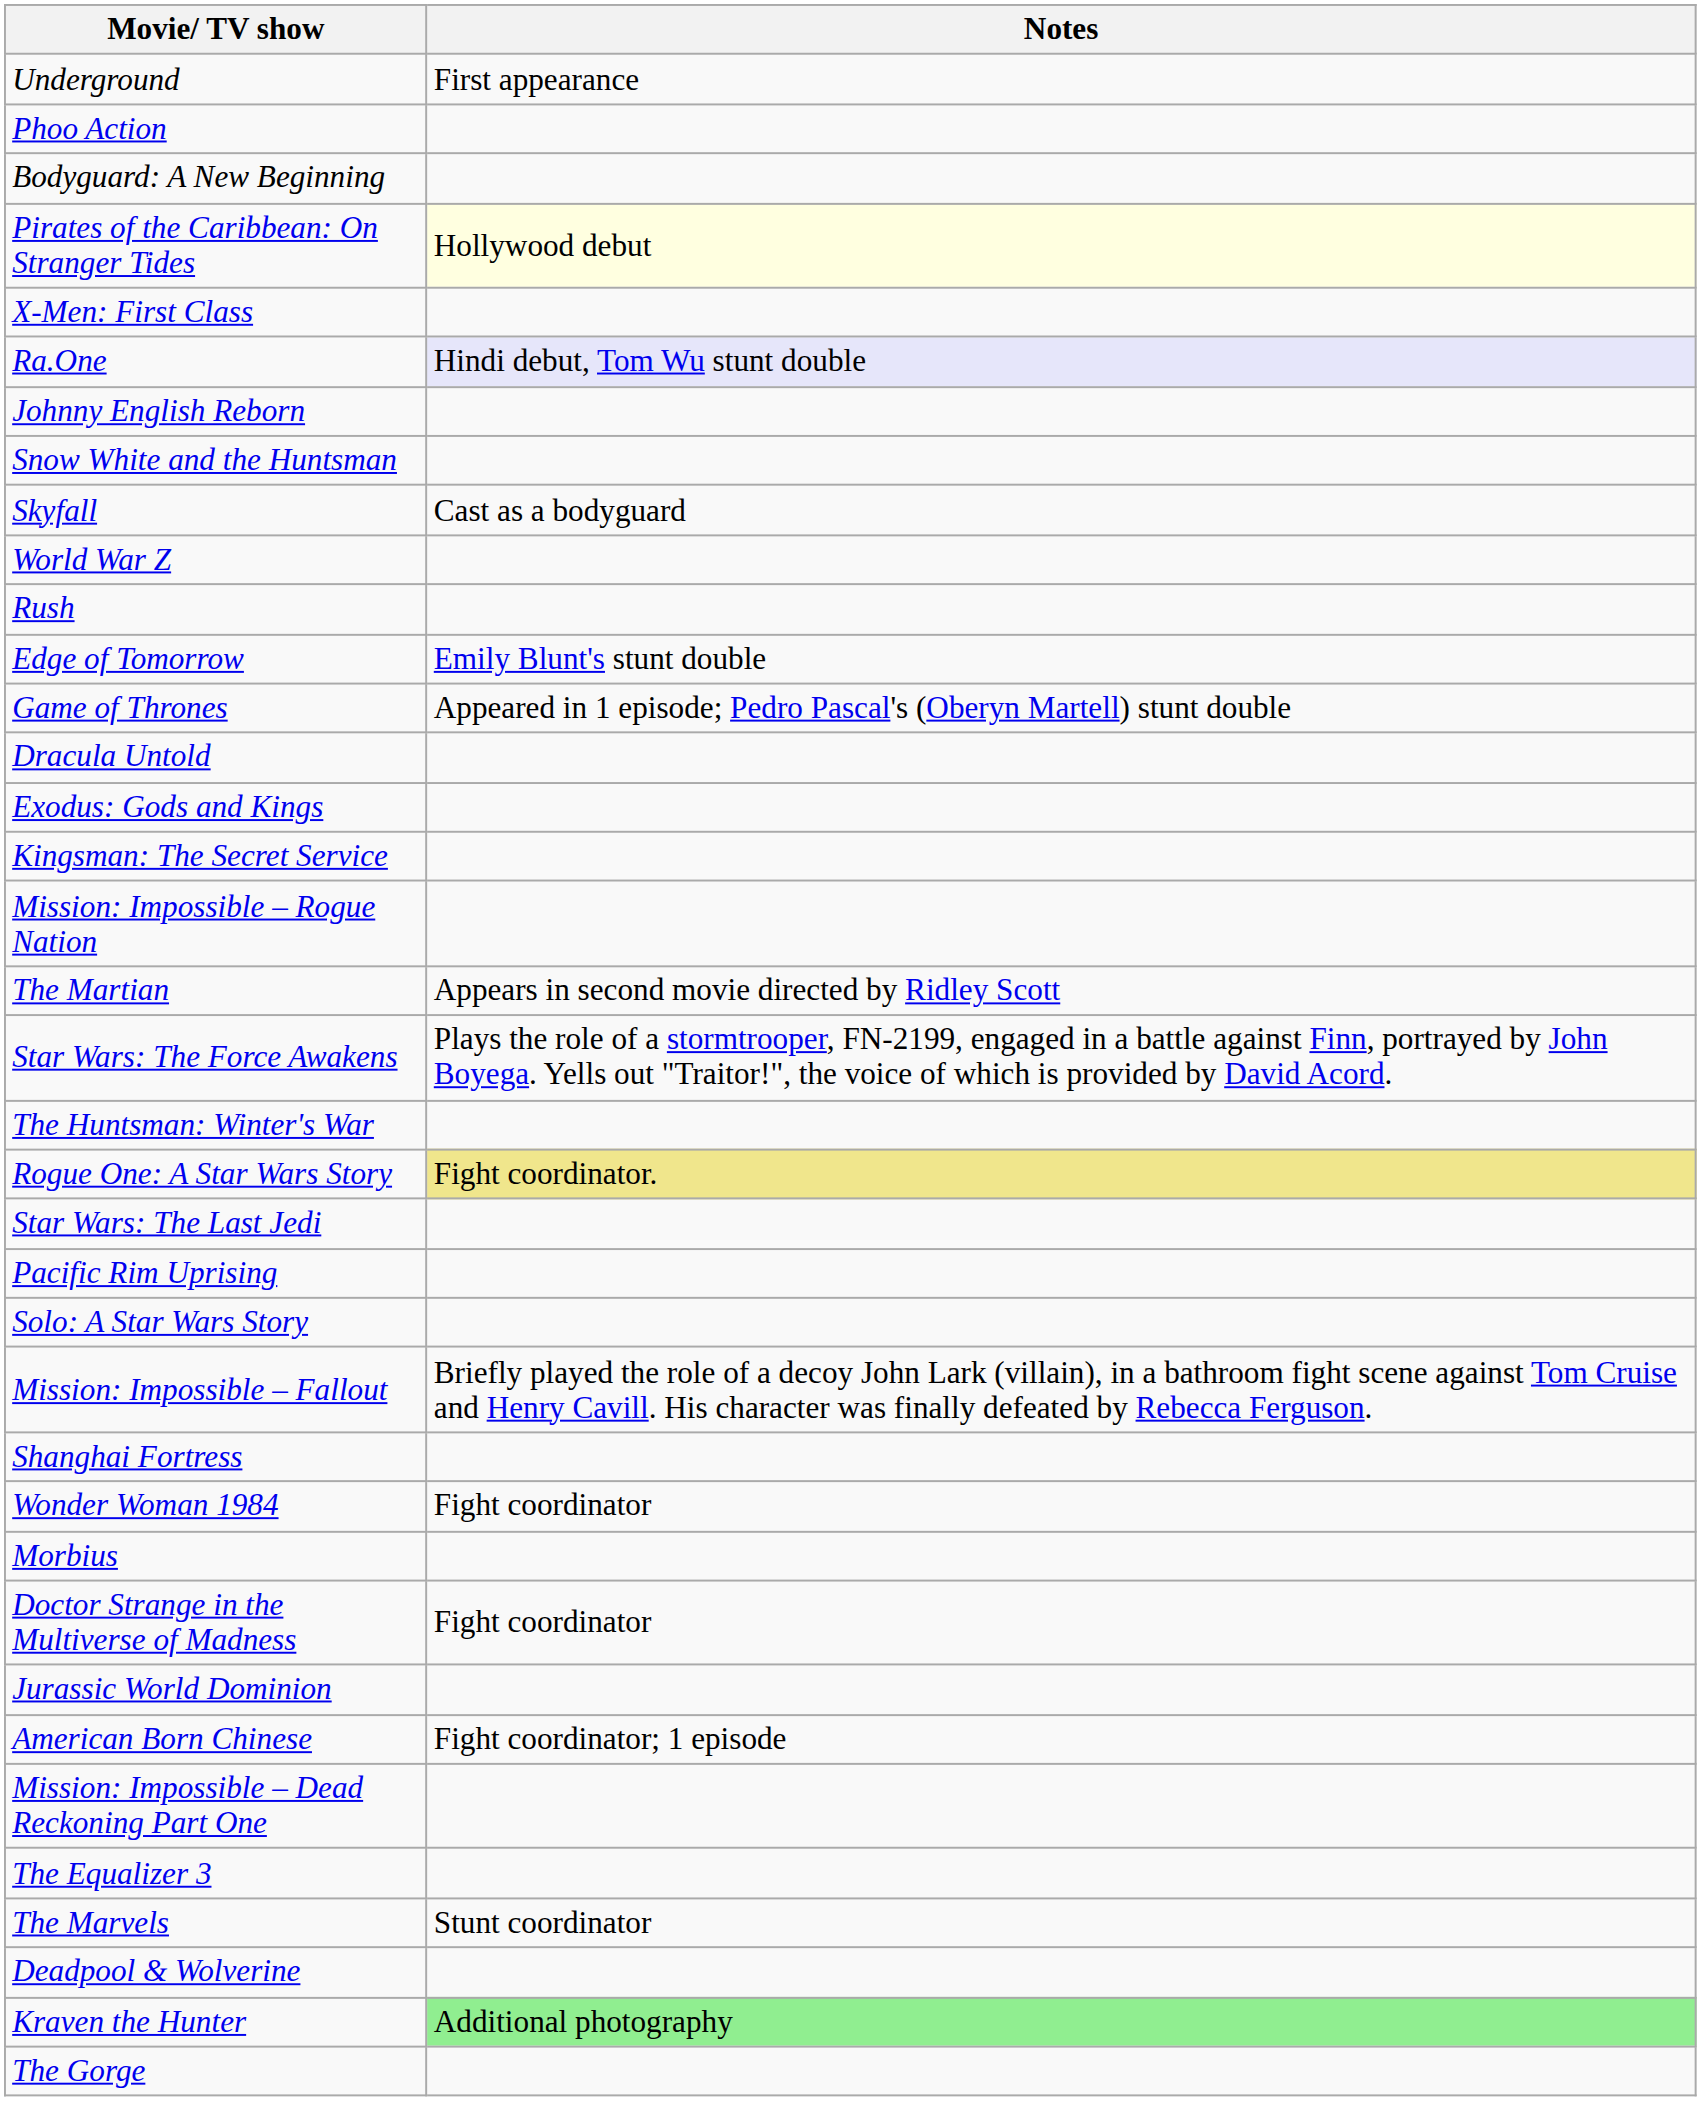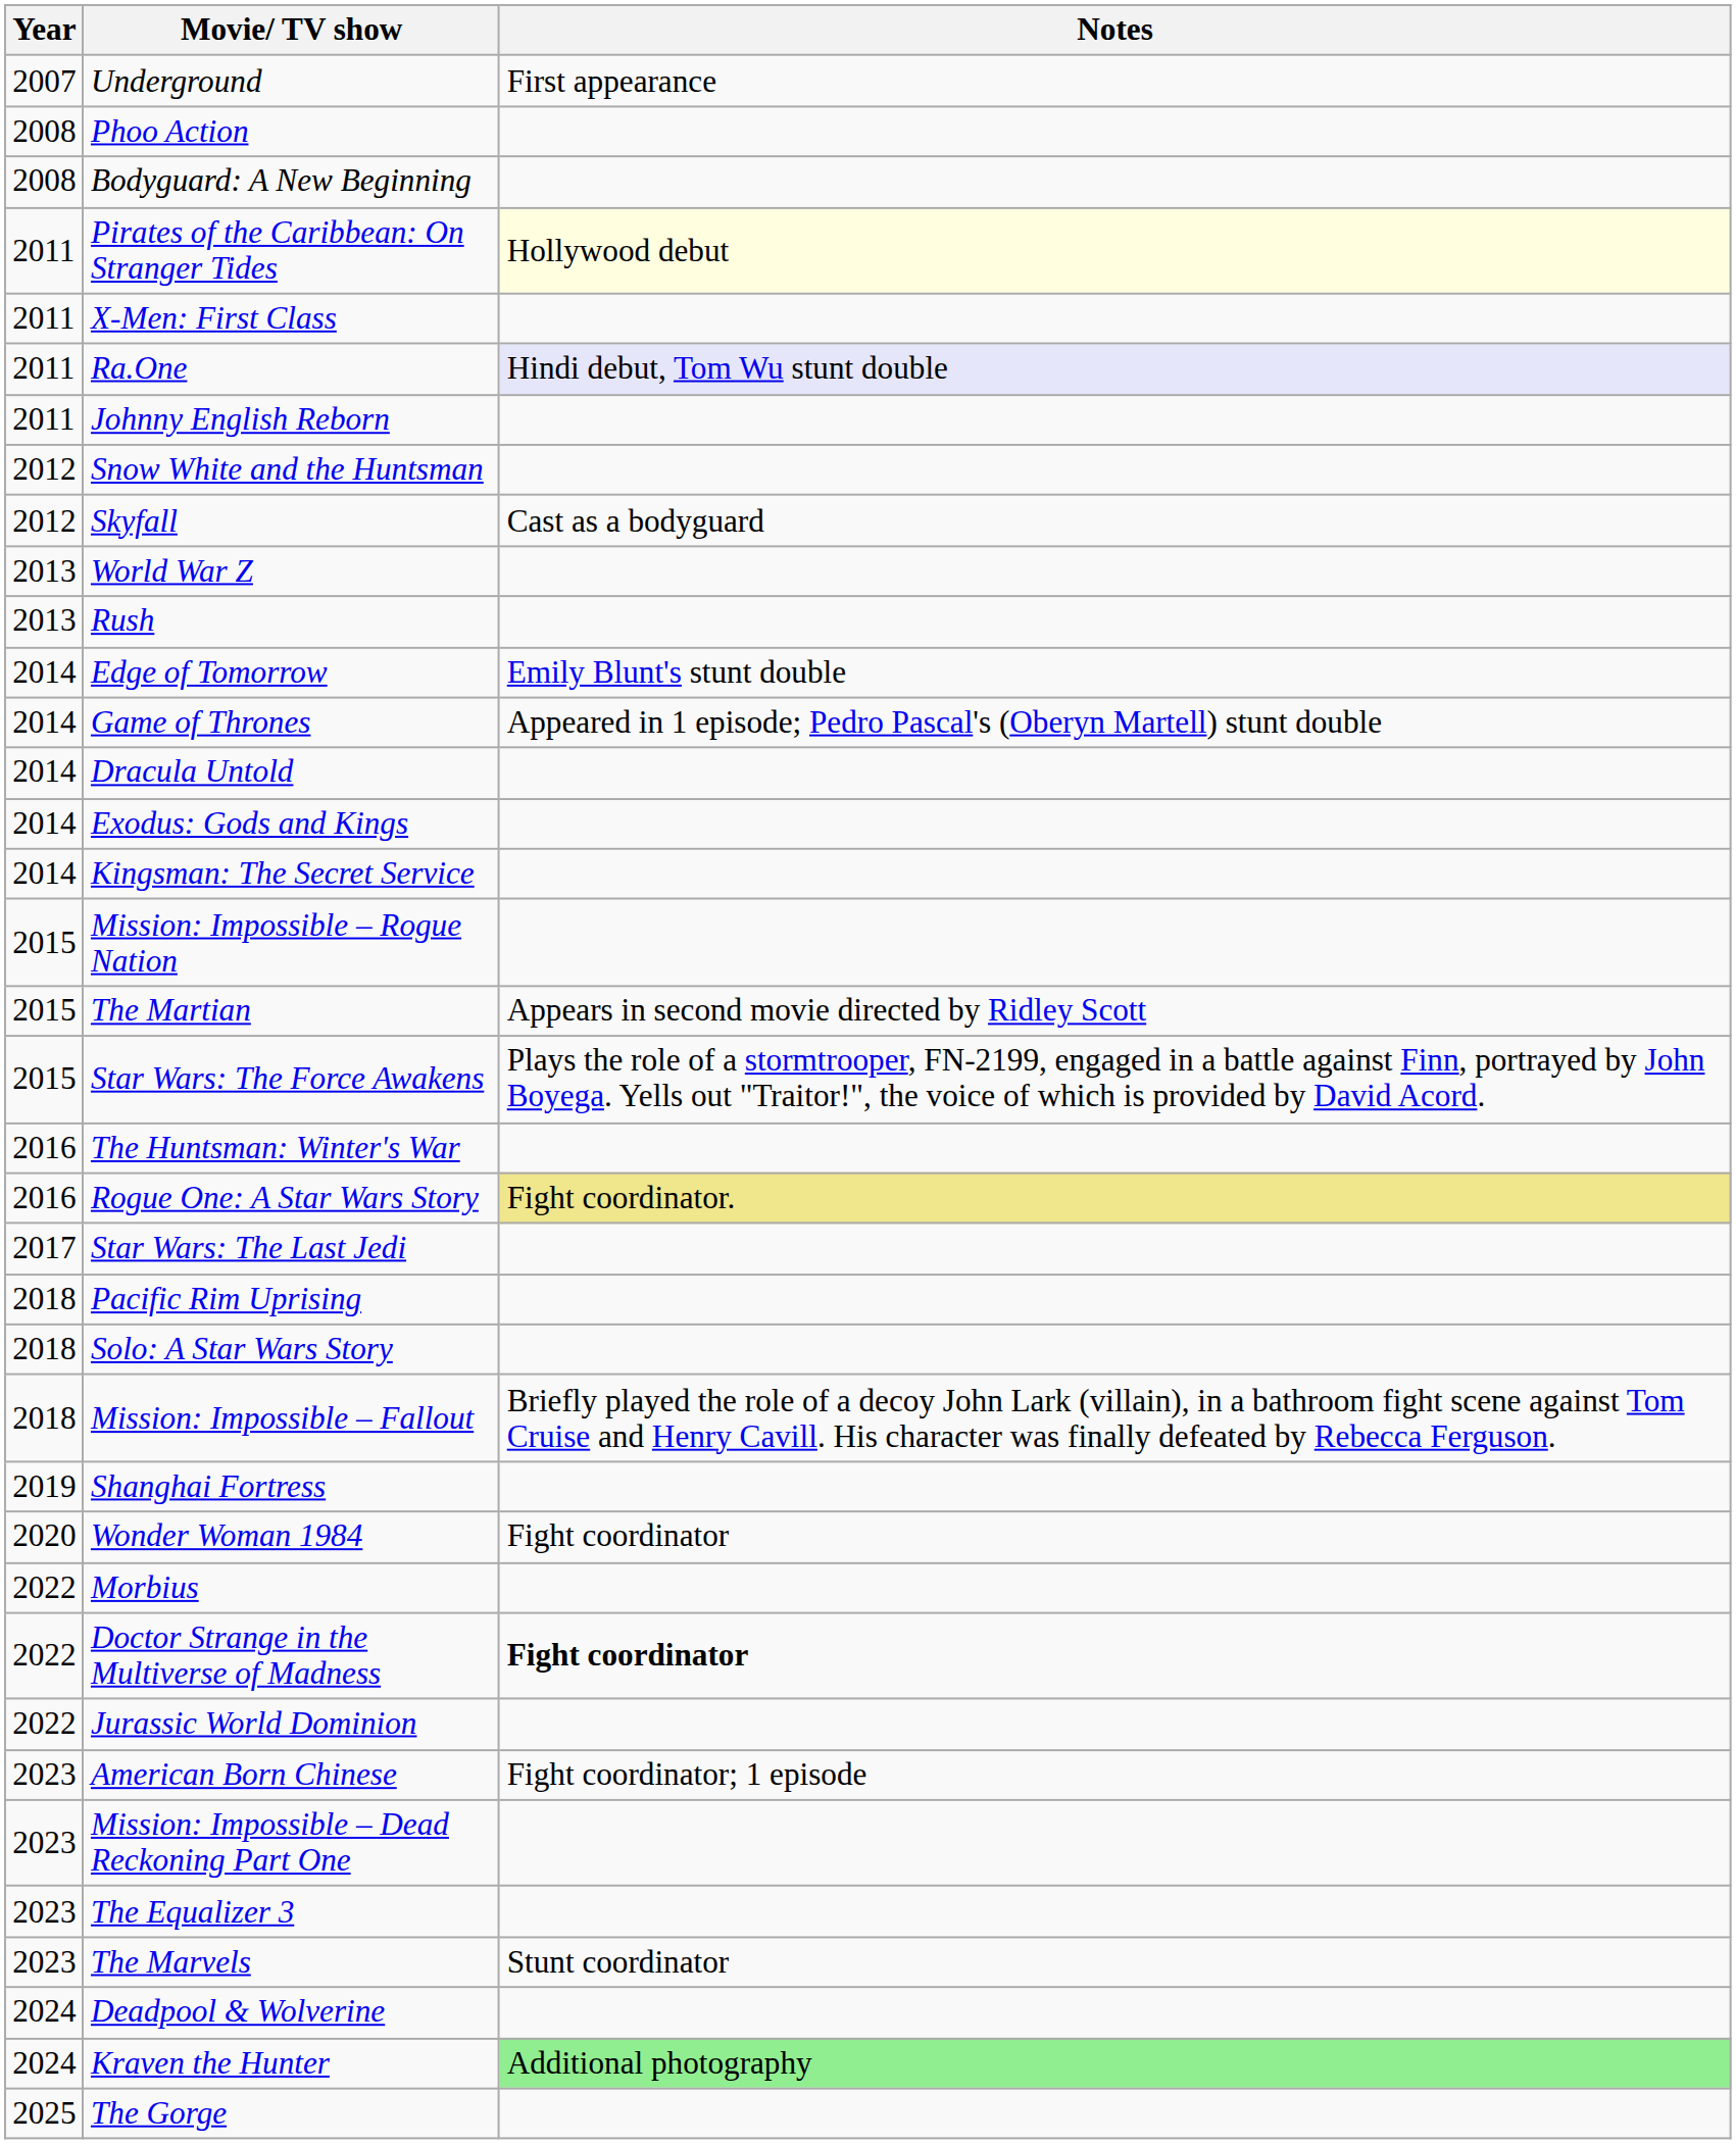+ column: Year | 2007 | 2008 | 2008 | 2011 | 2011 | 2011 | 2011 | 2012 | 2012 | 2013 | 2013 | 2014 | 2014 | 2014 | 2014 | 2014 | 2015 | 2015 | 2015 | 2016 | 2016 | 2017 | 2018 | 2018 | 2018 | 2019 | 2020 | 2022 | 2022 | 2022 | 2023 | 2023 | 2023 | 2023 | 2024 | 2024 | 2025
Doctor Strange in the Multiverse of Madness | Notes: normal -> bold
